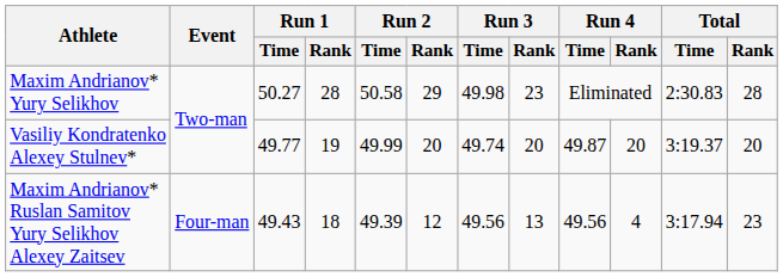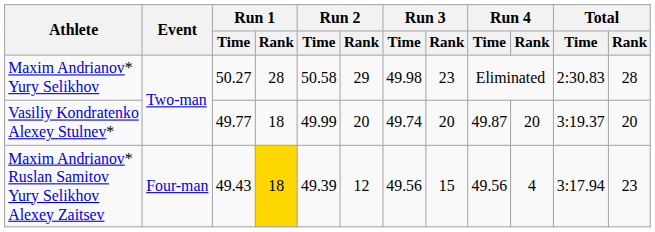Vasiliy Kondratenko Alexey Stulnev* | Run 1 / Rank: 19 -> 18
Maxim Andrianov* Ruslan Samitov Yury Selikhov Alexey Zaitsev | Run 1 / Rank: no background -> gold background
Maxim Andrianov* Ruslan Samitov Yury Selikhov Alexey Zaitsev | Run 3 / Rank: 13 -> 15
